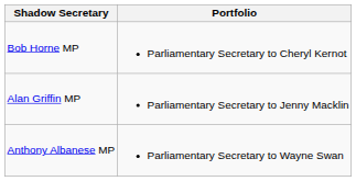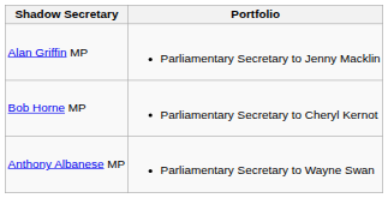rows swapped: Bob Horne MP <-> Alan Griffin MP
